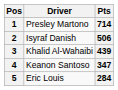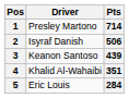3 | Driver: Khalid Al-Wahaibi -> Keanon Santoso
4 | Driver: Keanon Santoso -> Khalid Al-Wahaibi
4 | Pts: 347 -> 351
